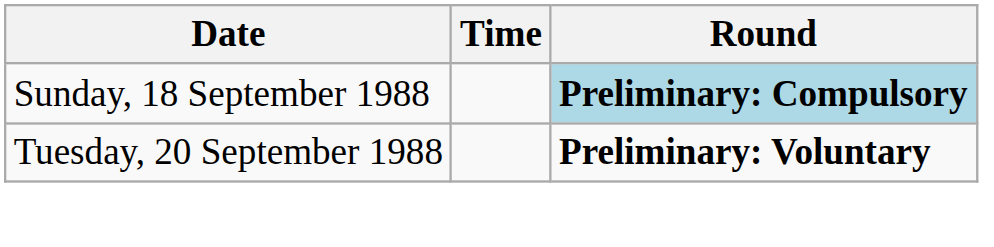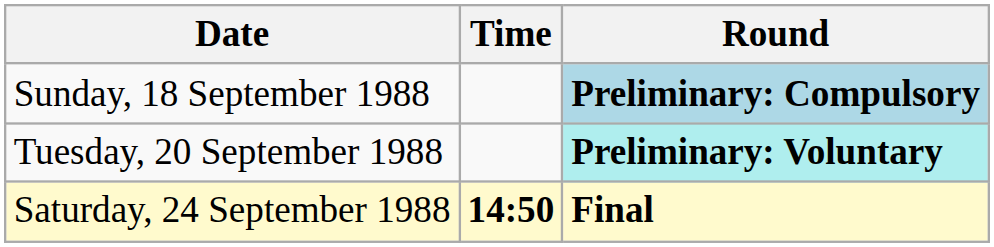Tuesday, 20 September 1988 | Round: no background -> paleturquoise background
+ row: Saturday, 24 September 1988 | 14:50 | Final
